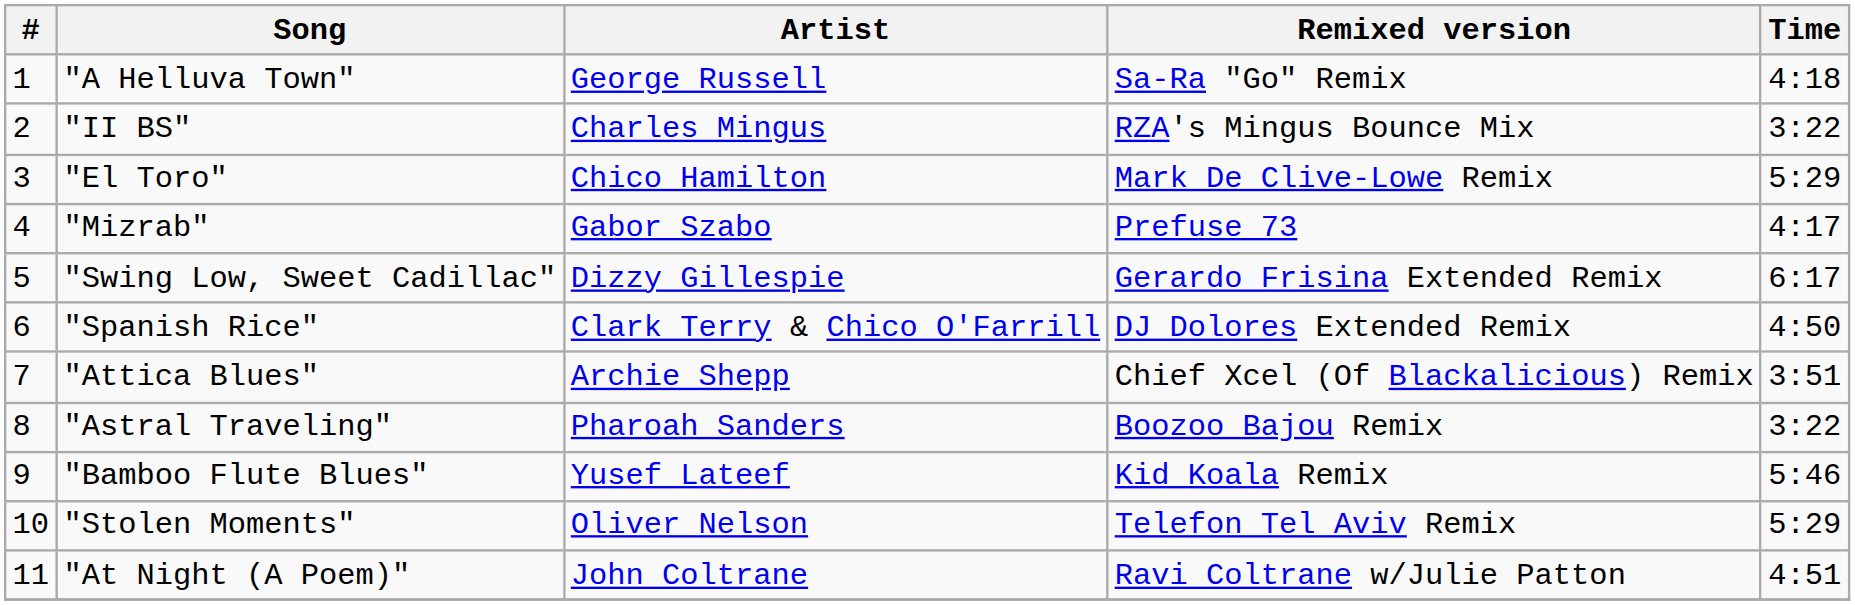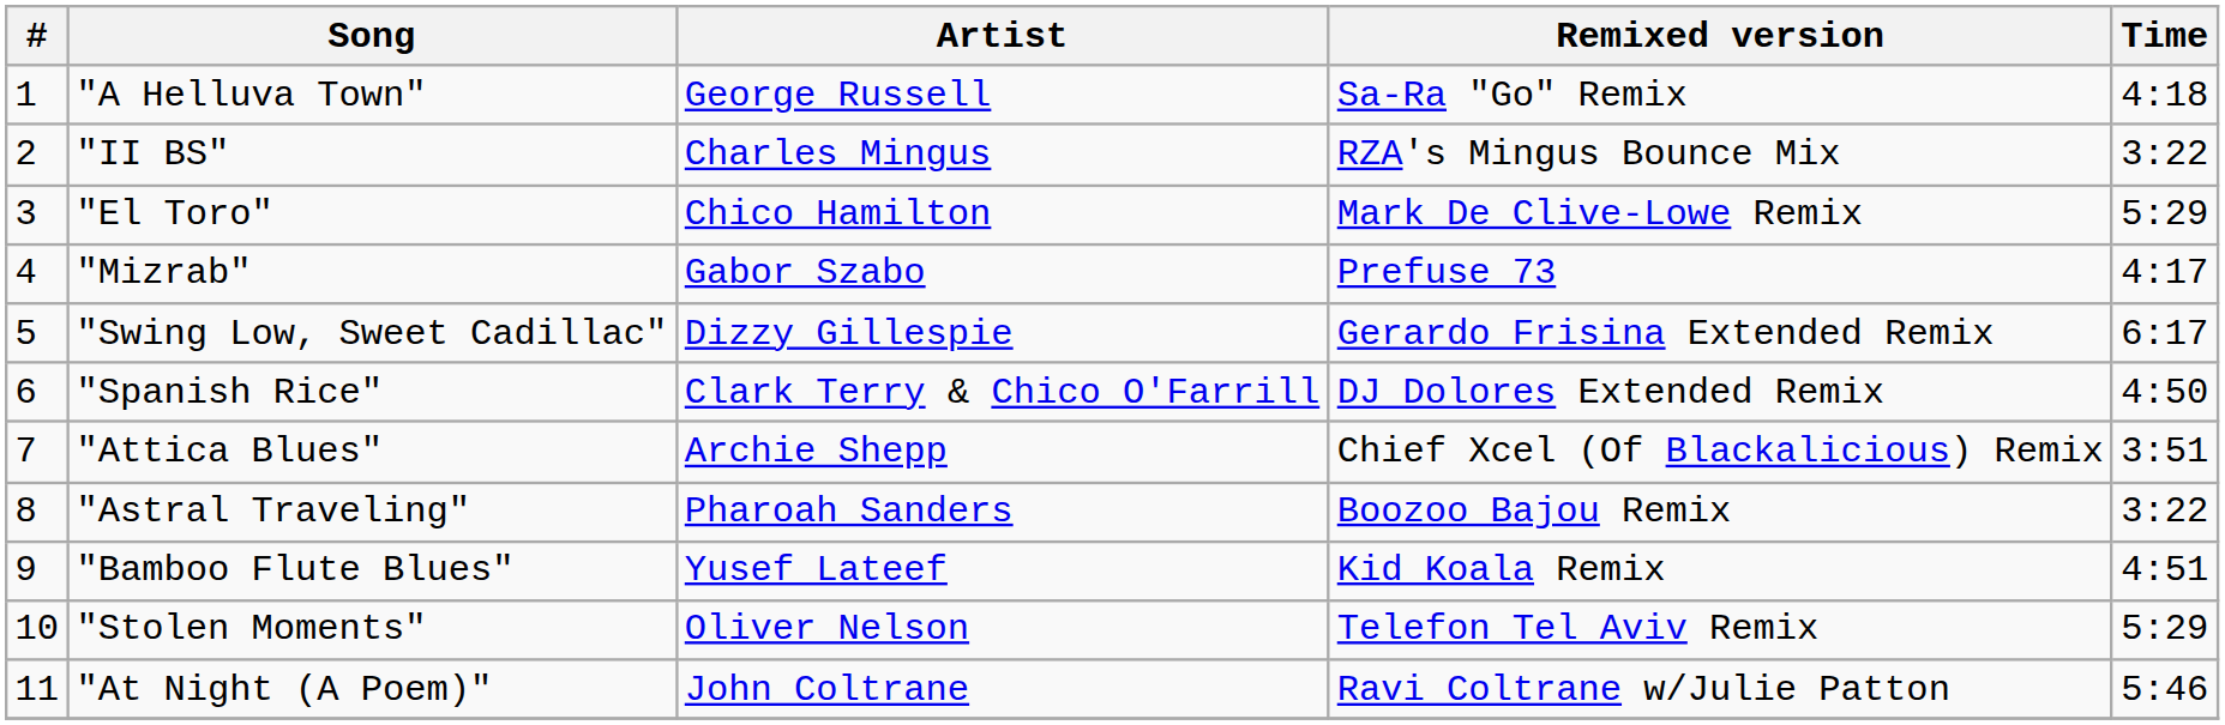"Bamboo Flute Blues" | Time: 5:46 -> 4:51
"At Night (A Poem)" | Time: 4:51 -> 5:46
